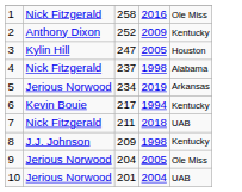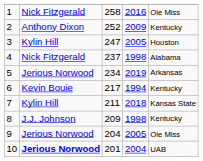7 | column 2: Nick Fitzgerald -> Kylin Hill
7 | column 5: UAB -> Kansas State
10 | column 2: normal -> bold
